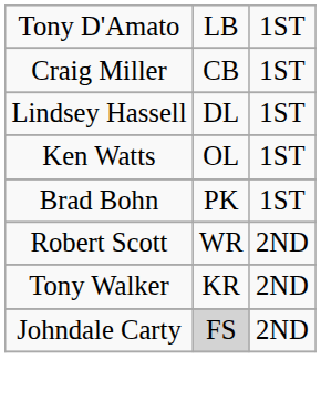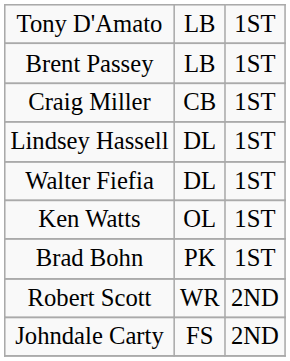+ row: Brent Passey | LB | 1ST
+ row: Walter Fiefia | DL | 1ST
- row: Tony Walker | KR | 2ND
Johndale Carty | column 2: lightgrey background -> no background
